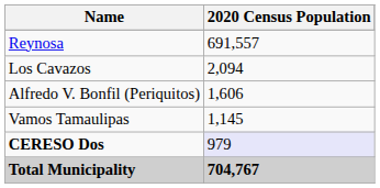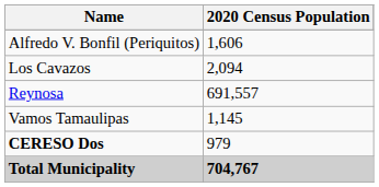rows swapped: Reynosa <-> Alfredo V. Bonfil (Periquitos)
CERESO Dos | 2020 Census Population: lavender background -> no background
